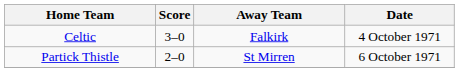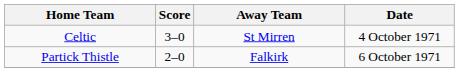Celtic | Away Team: Falkirk -> St Mirren
Partick Thistle | Away Team: St Mirren -> Falkirk
